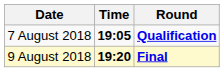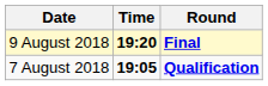rows swapped: 7 August 2018 <-> 9 August 2018
